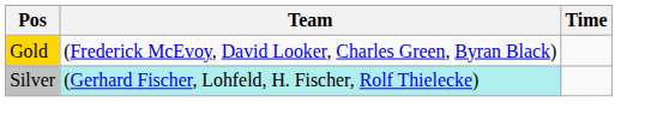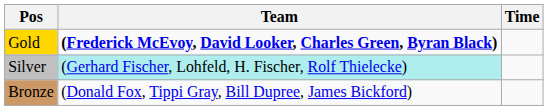Gold | Team: normal -> bold
+ row: Bronze | (Donald Fox, Tippi Gray, Bill Dupree, James Bickford)
